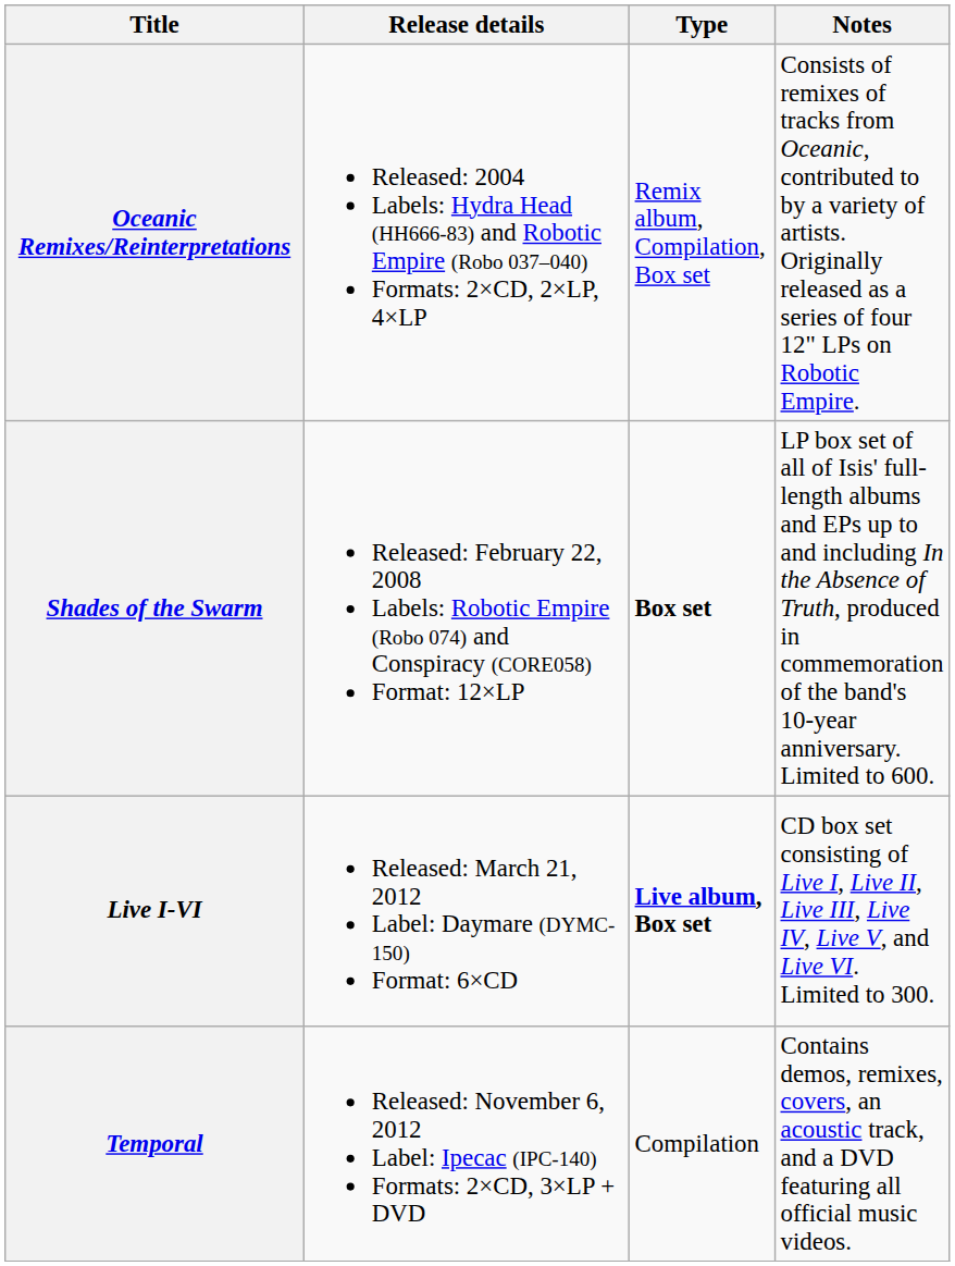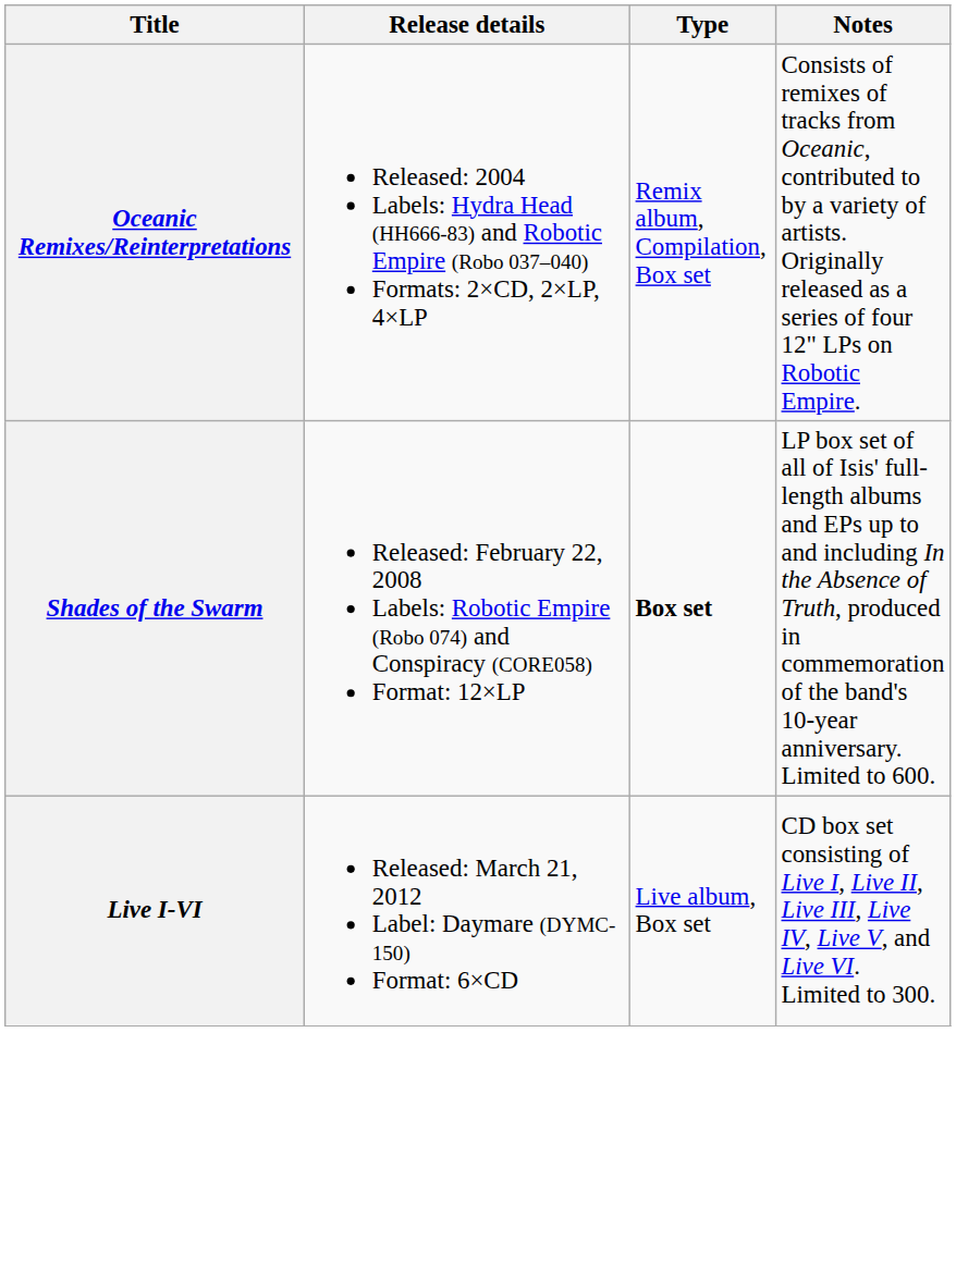Live I-VI | Type: bold -> normal
- row: Temporal | Released: November 6, 2012 Label: Ipecac (IPC-140) Formats: 2×CD, 3×LP + DVD | Compilation | Contains demos, remixes, covers, an acoustic track, and a DVD featuring all official music videos.
